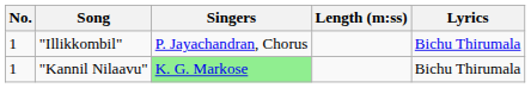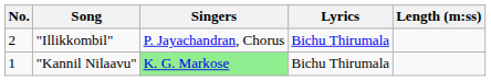columns swapped: Lyrics <-> Length (m:ss)
"Illikkombil" | No.: 1 -> 2
